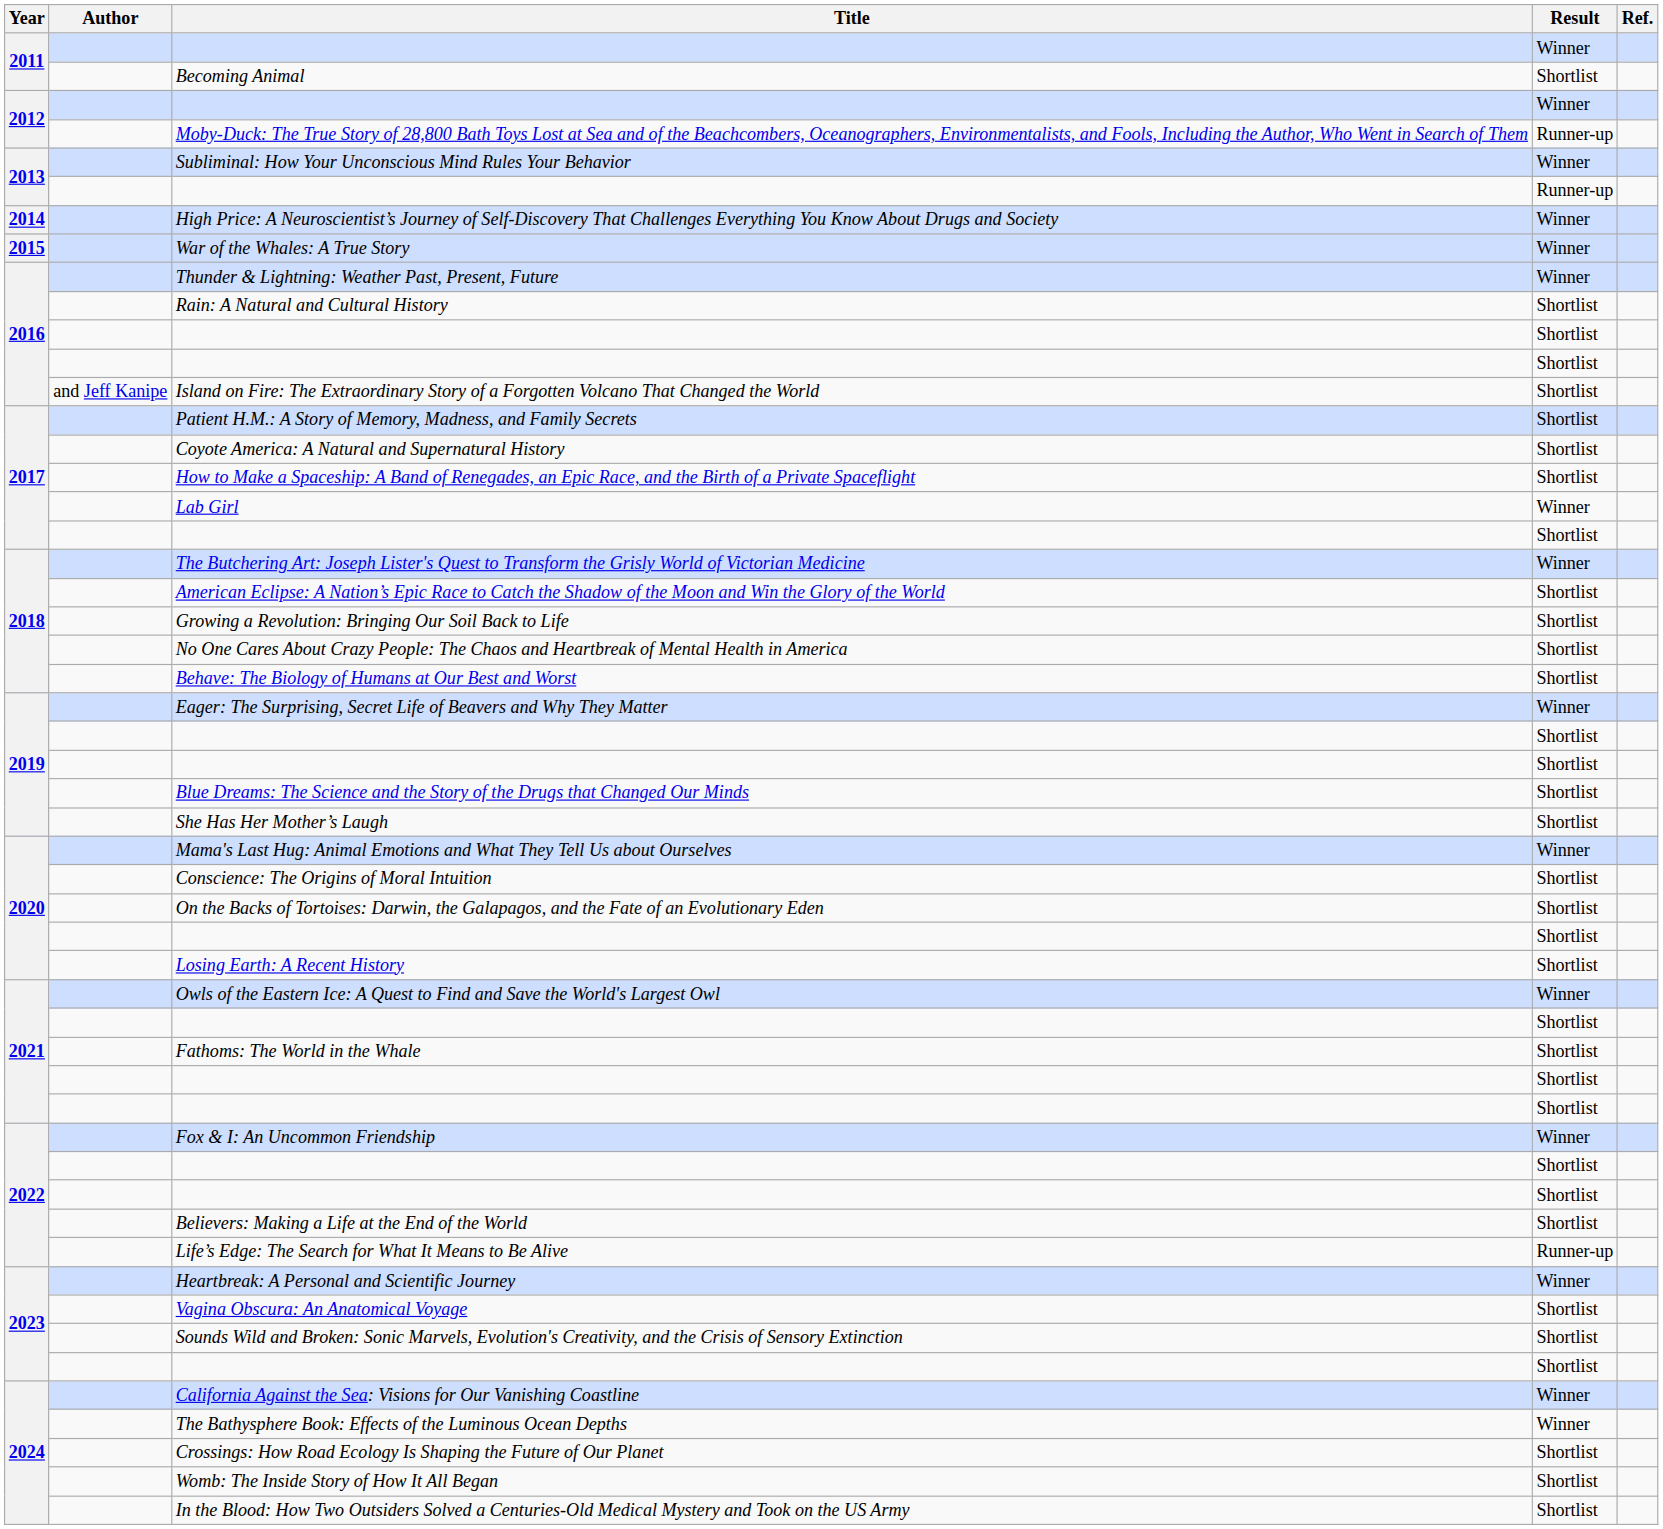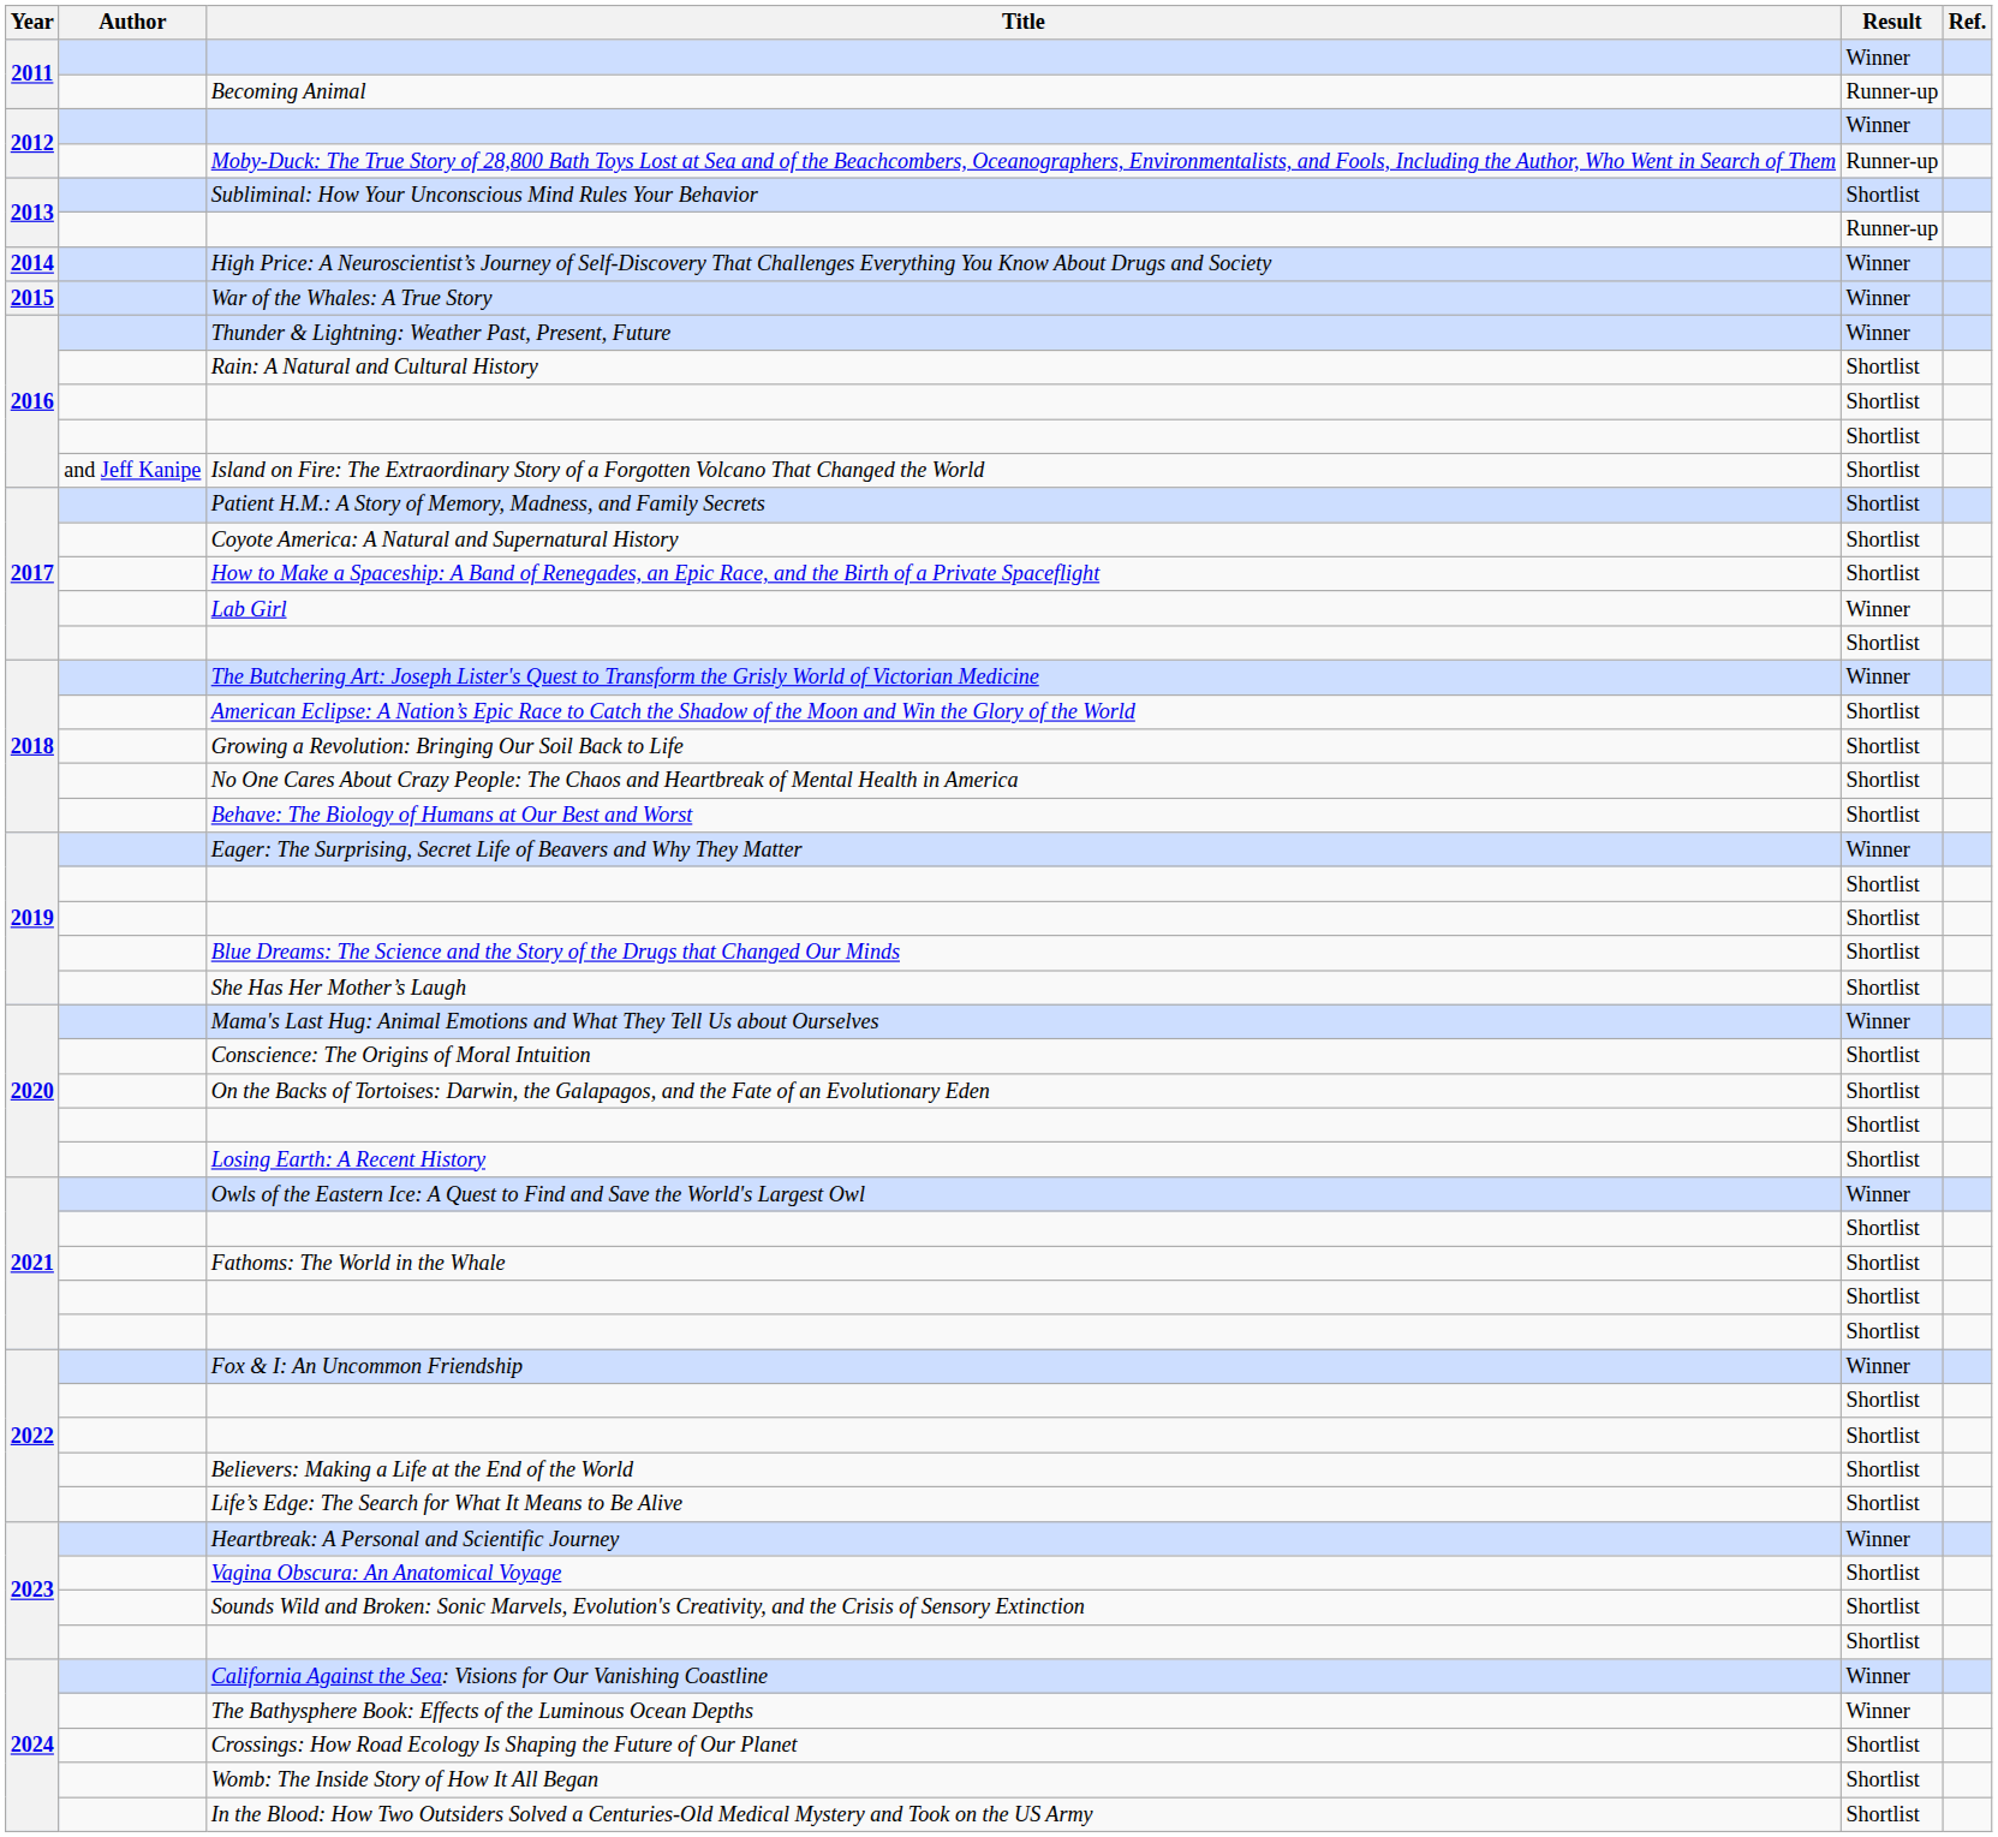Becoming Animal | Result: Shortlist -> Runner-up
Subliminal: How Your Unconscious Mind Rules Your Behavior | Result: Winner -> Shortlist
Life’s Edge: The Search for What It Means to Be Alive | Result: Runner-up -> Shortlist
